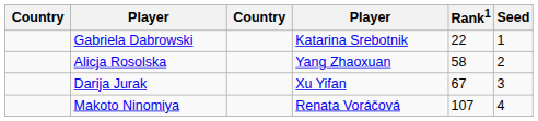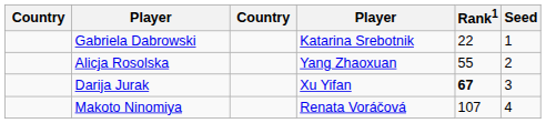Alicja Rosolska | Rank1: 58 -> 55
Darija Jurak | Rank1: normal -> bold
